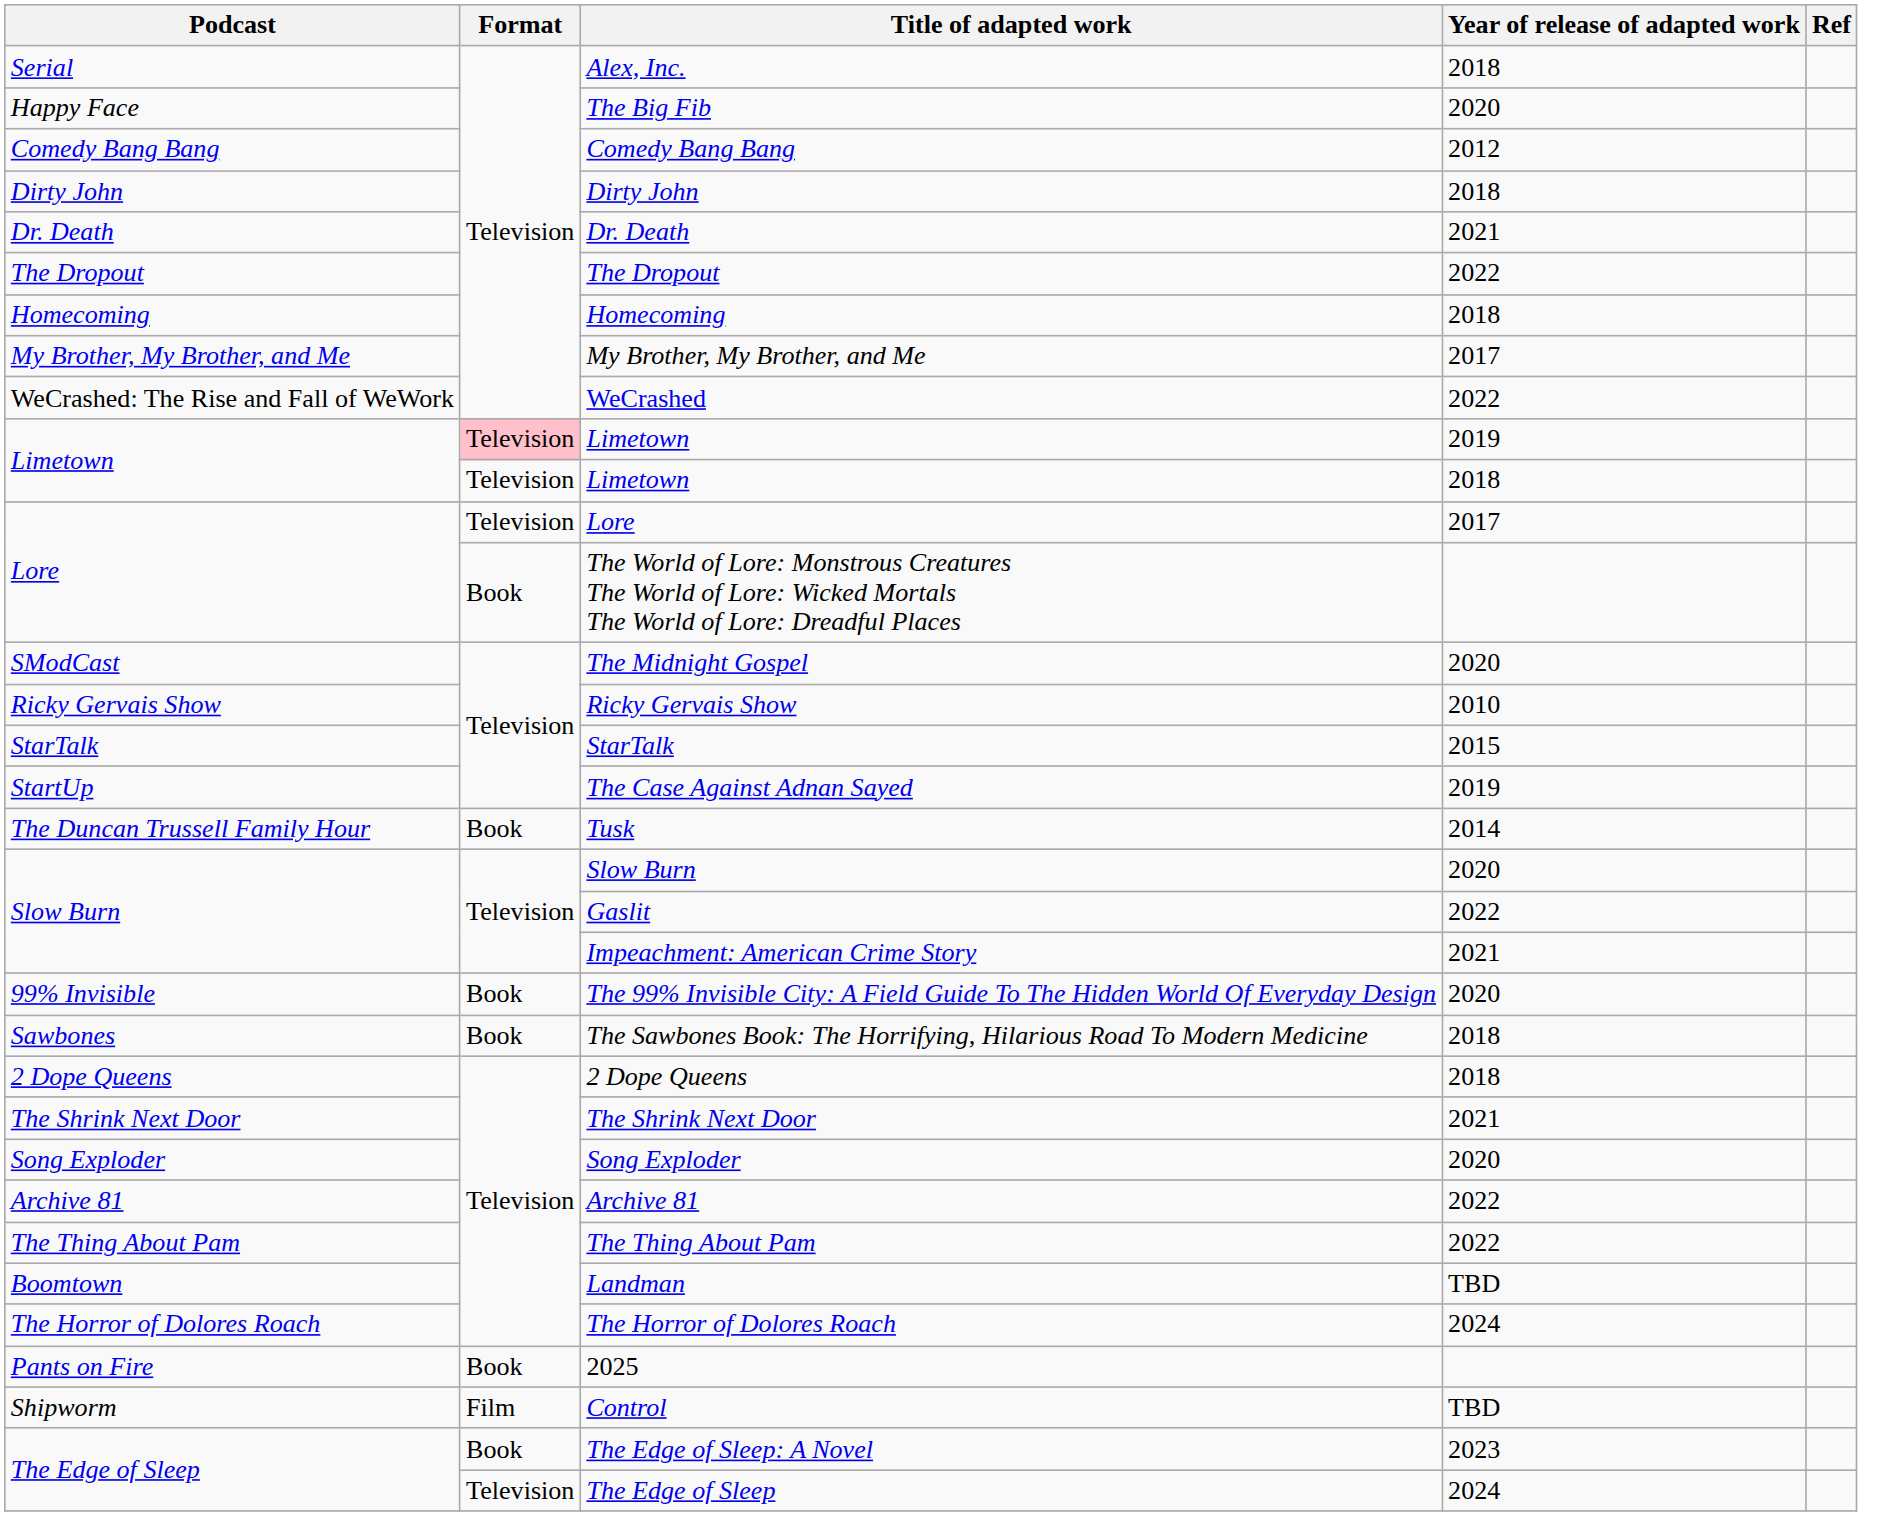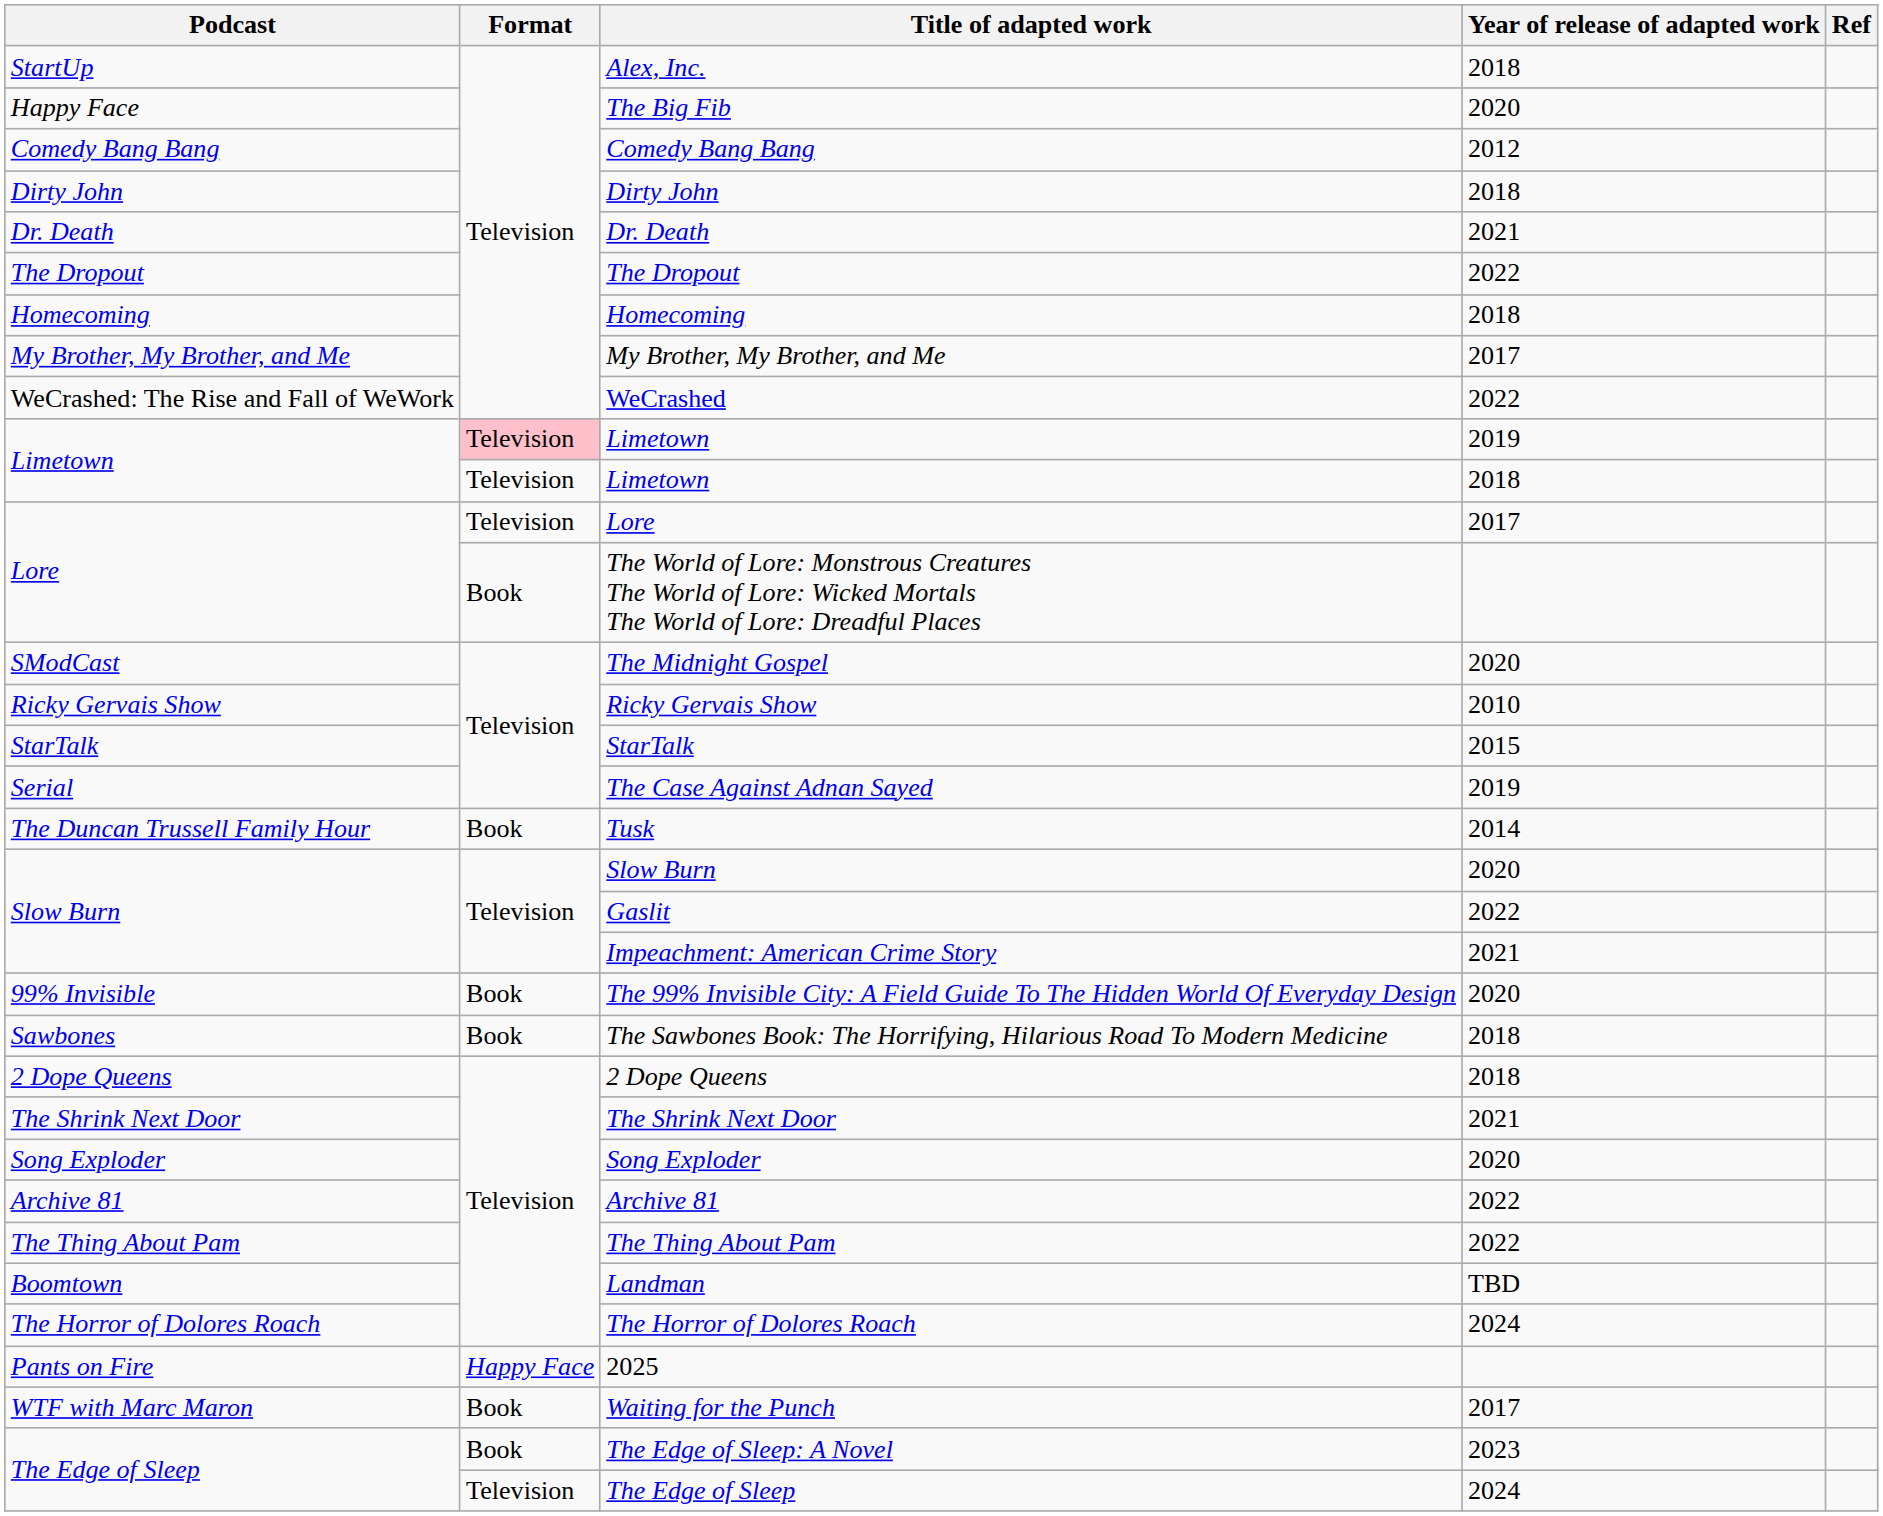Alex, Inc. | Podcast: Serial -> StartUp
The Case Against Adnan Sayed | Podcast: StartUp -> Serial
2025 | Format: Book -> Happy Face
+ row: WTF with Marc Maron | Book | Waiting for the Punch | 2017
- row: Shipworm | Film | Control | TBD
